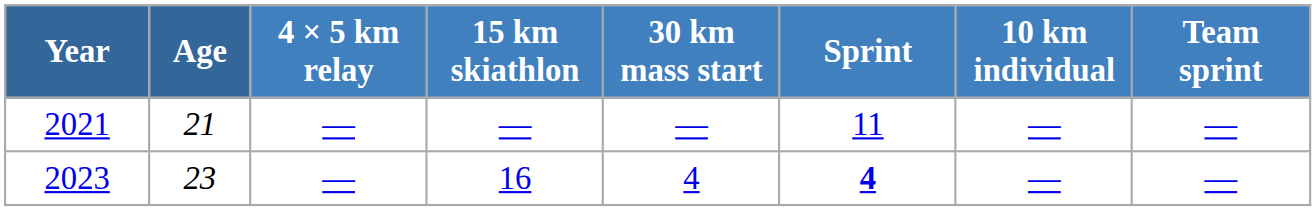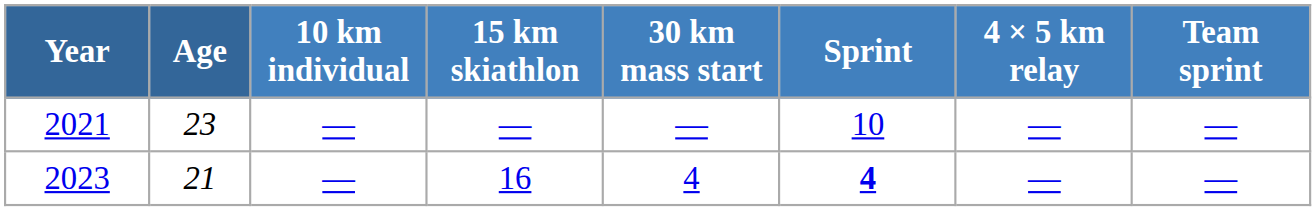columns swapped: 10 km individual <-> 4 × 5 km relay
2021 | Age: 21 -> 23
2021 | Sprint: 11 -> 10
2023 | Age: 23 -> 21
